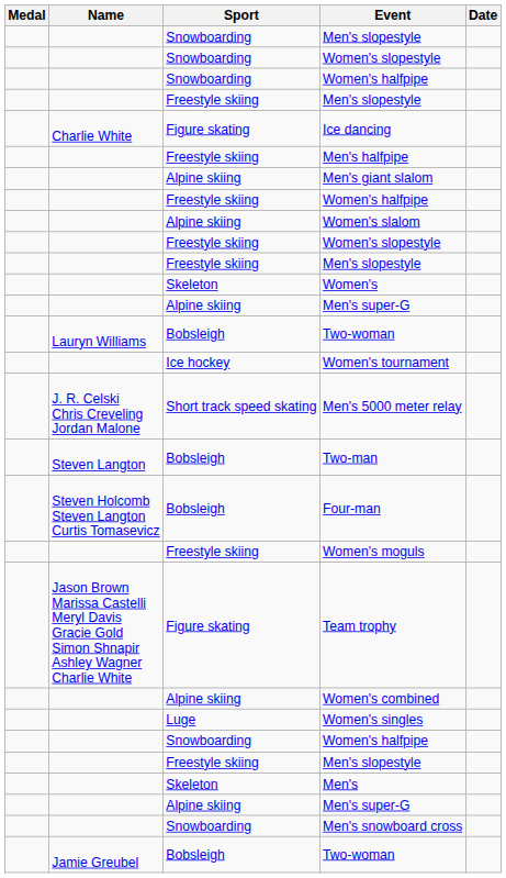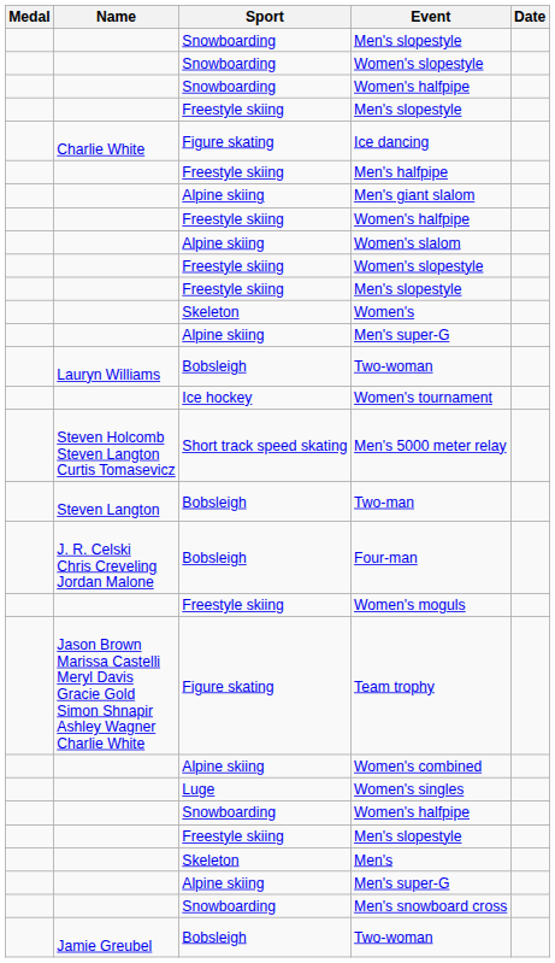Men's 5000 meter relay | Name: J. R. Celski Chris Creveling Jordan Malone -> Steven Holcomb Steven Langton Curtis Tomasevicz
Four-man | Name: Steven Holcomb Steven Langton Curtis Tomasevicz -> J. R. Celski Chris Creveling Jordan Malone
